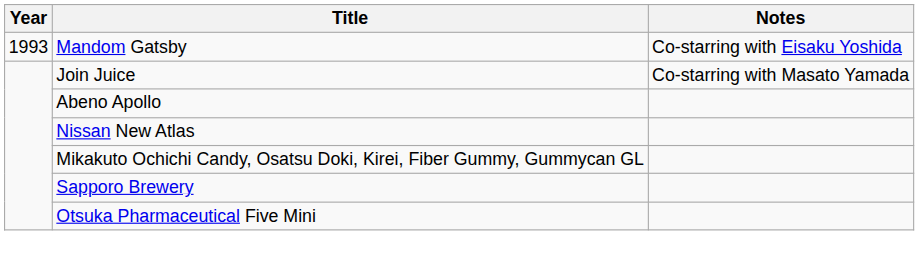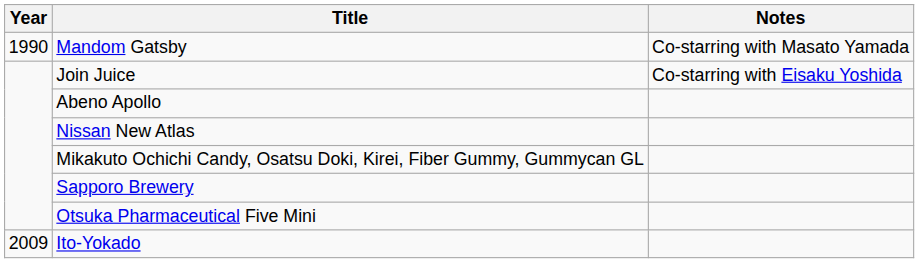Mandom Gatsby | Year: 1993 -> 1990
Mandom Gatsby | Notes: Co-starring with Eisaku Yoshida -> Co-starring with Masato Yamada
Join Juice | Notes: Co-starring with Masato Yamada -> Co-starring with Eisaku Yoshida
+ row: 2009 | Ito-Yokado
